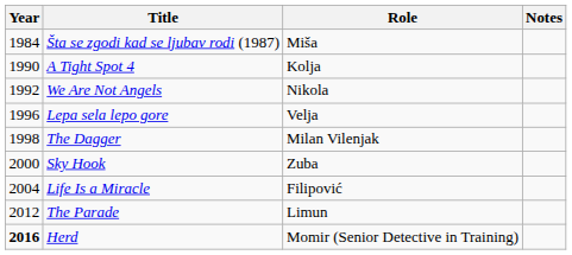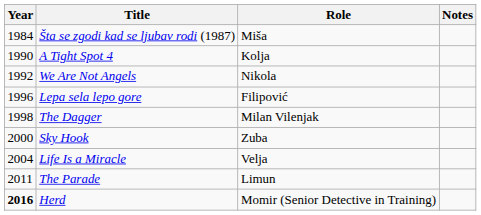Lepa sela lepo gore | Role: Velja -> Filipović
Life Is a Miracle | Role: Filipović -> Velja
The Parade | Year: 2012 -> 2011
